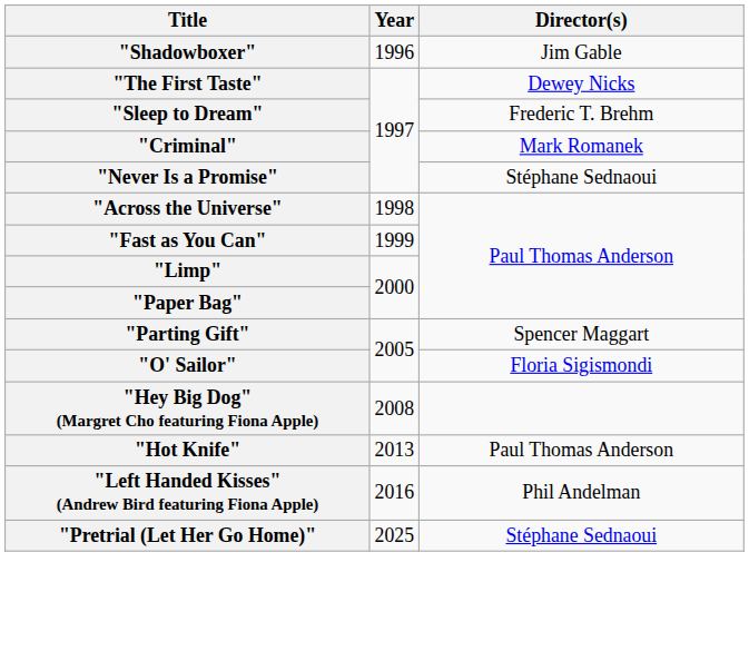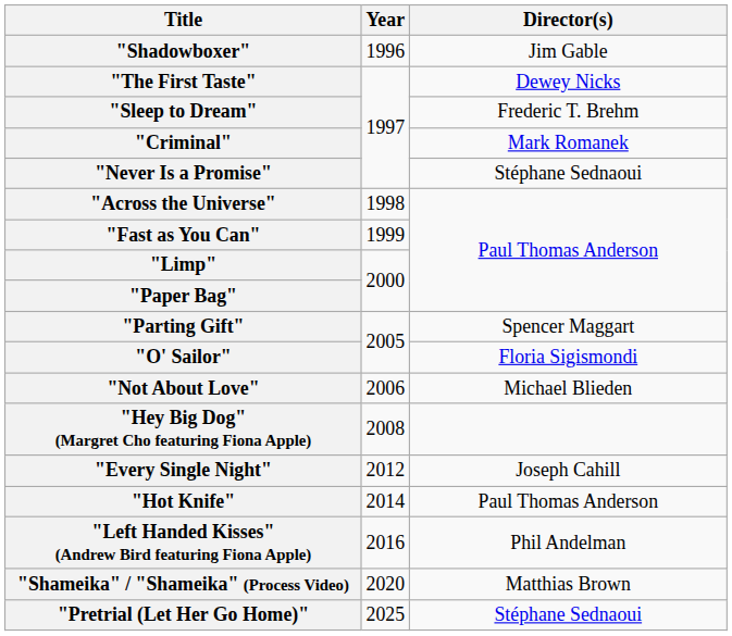+ row: "Not About Love" | 2006 | Michael Blieden
+ row: "Every Single Night" | 2012 | Joseph Cahill
"Hot Knife" | Year: 2013 -> 2014
+ row: "Shameika" / "Shameika" (Process Video) | 2020 | Matthias Brown
